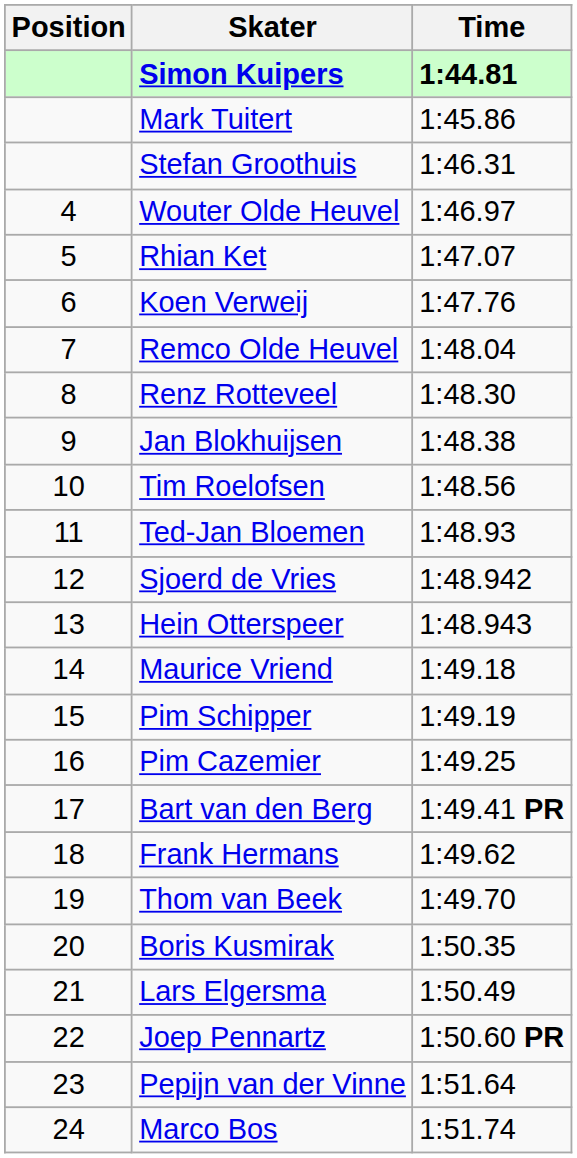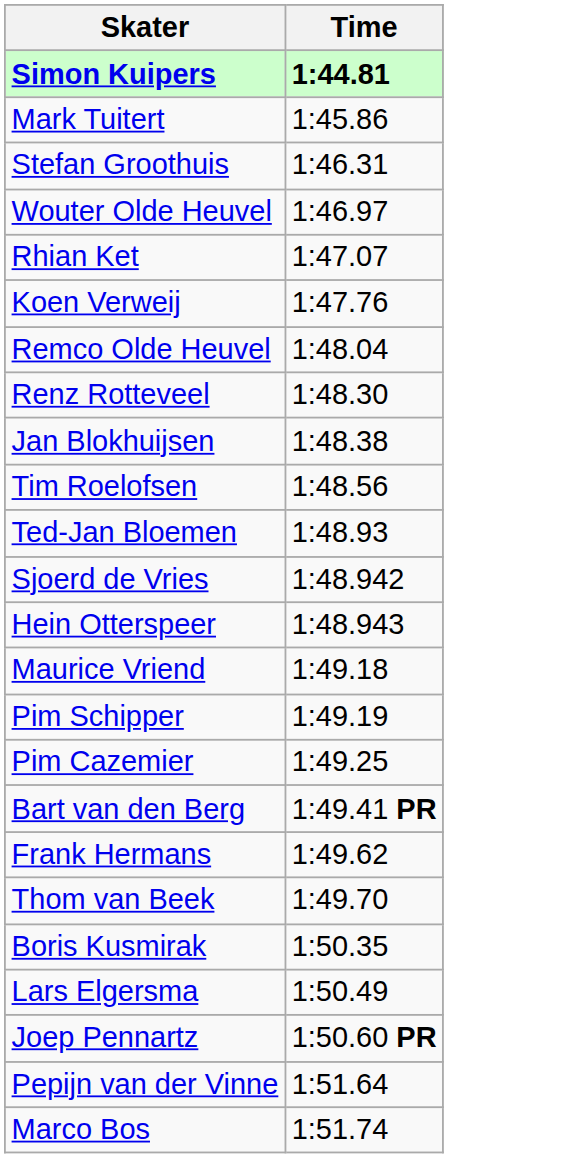- column: Position | 4 | 5 | 6 | 7 | 8 | 9 | 10 | 11 | 12 | 13 | 14 | 15 | 16 | 17 | 18 | 19 | 20 | 21 | 22 | 23 | 24
